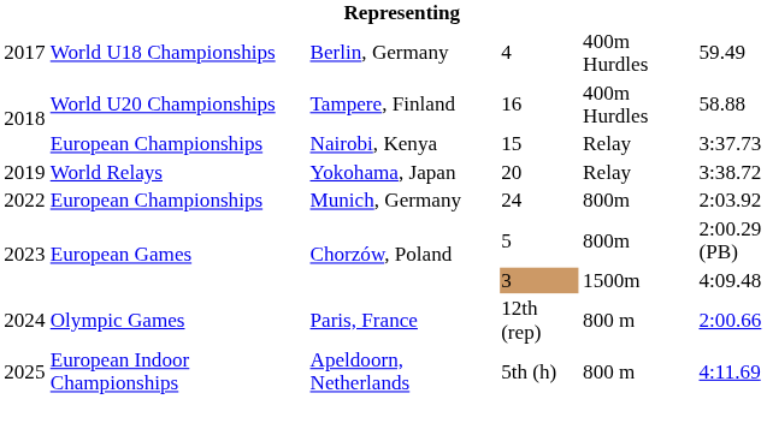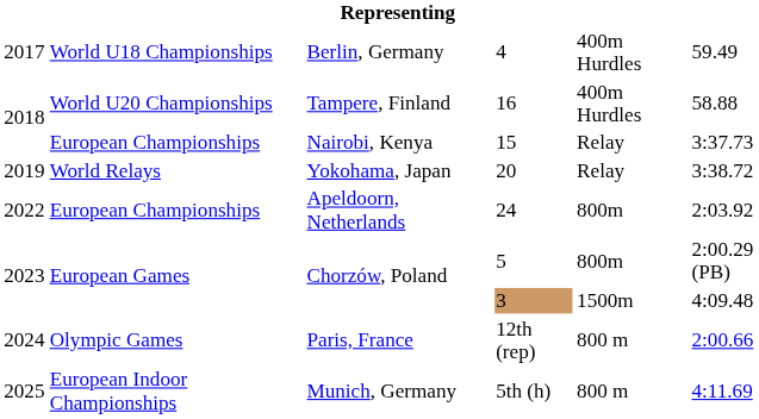24 | column 3: Munich, Germany -> Apeldoorn, Netherlands
5th (h) | column 3: Apeldoorn, Netherlands -> Munich, Germany
